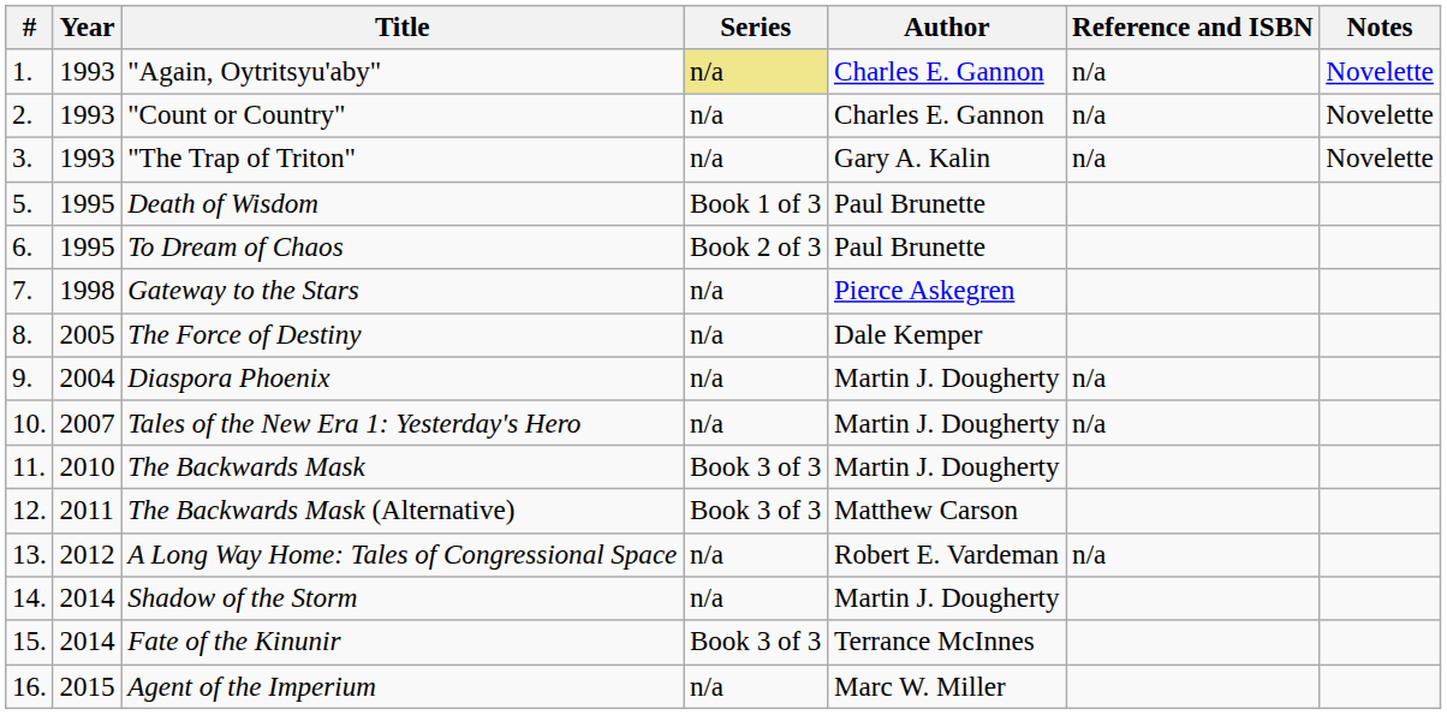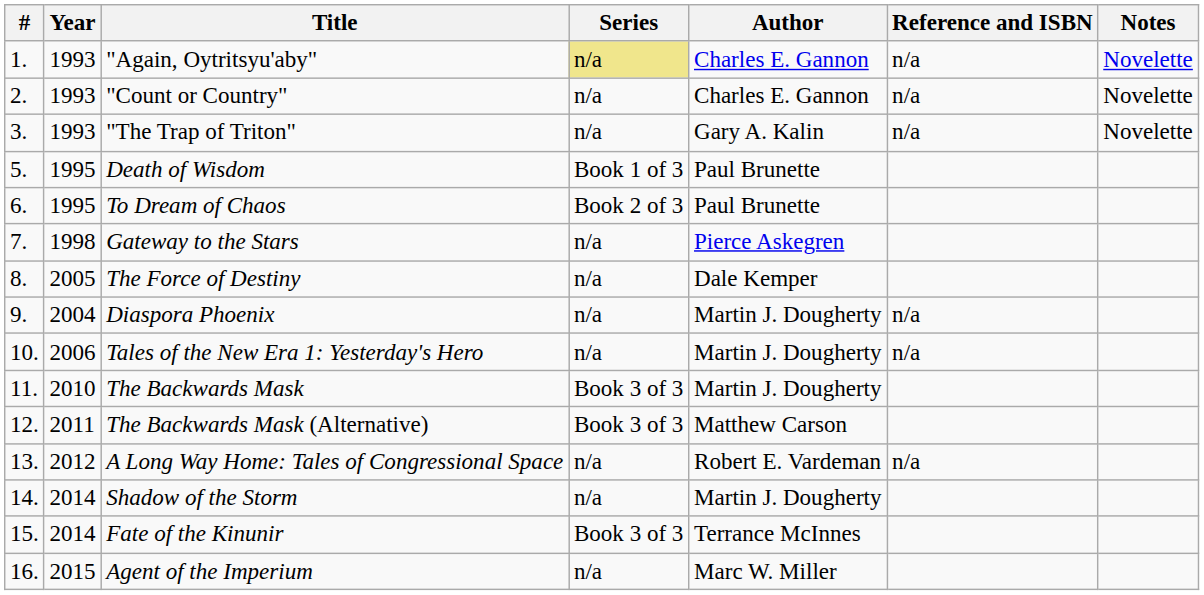Tales of the New Era 1: Yesterday's Hero | Year: 2007 -> 2006
